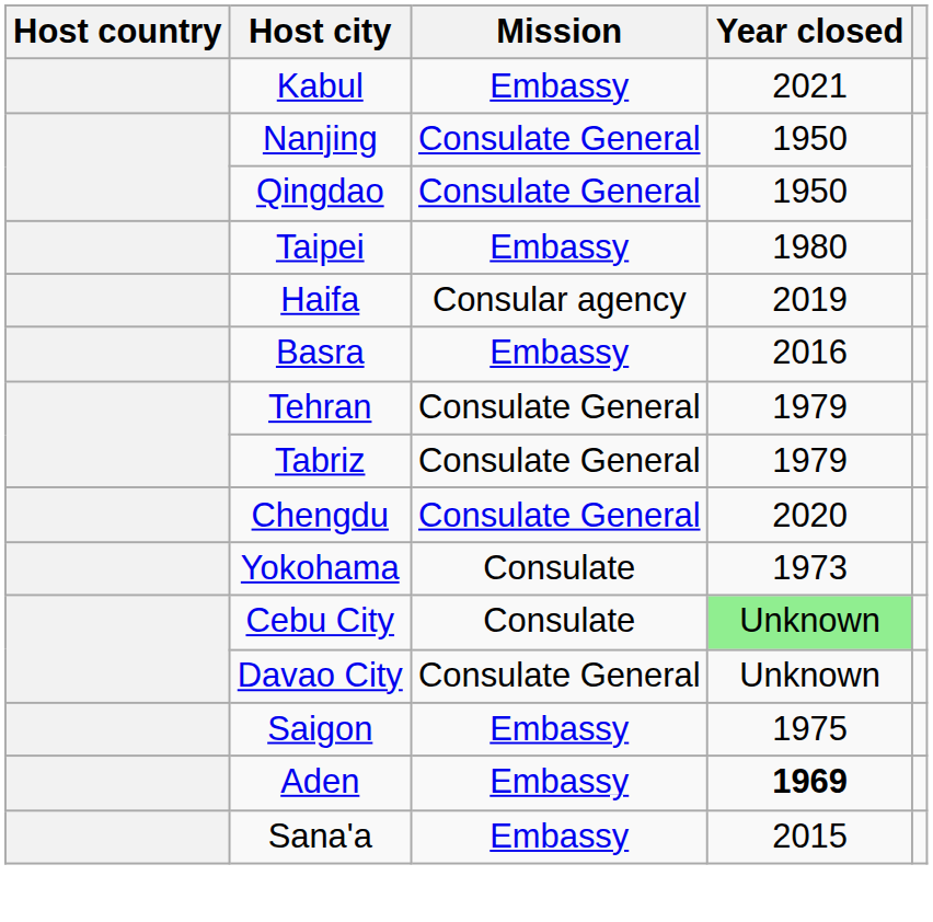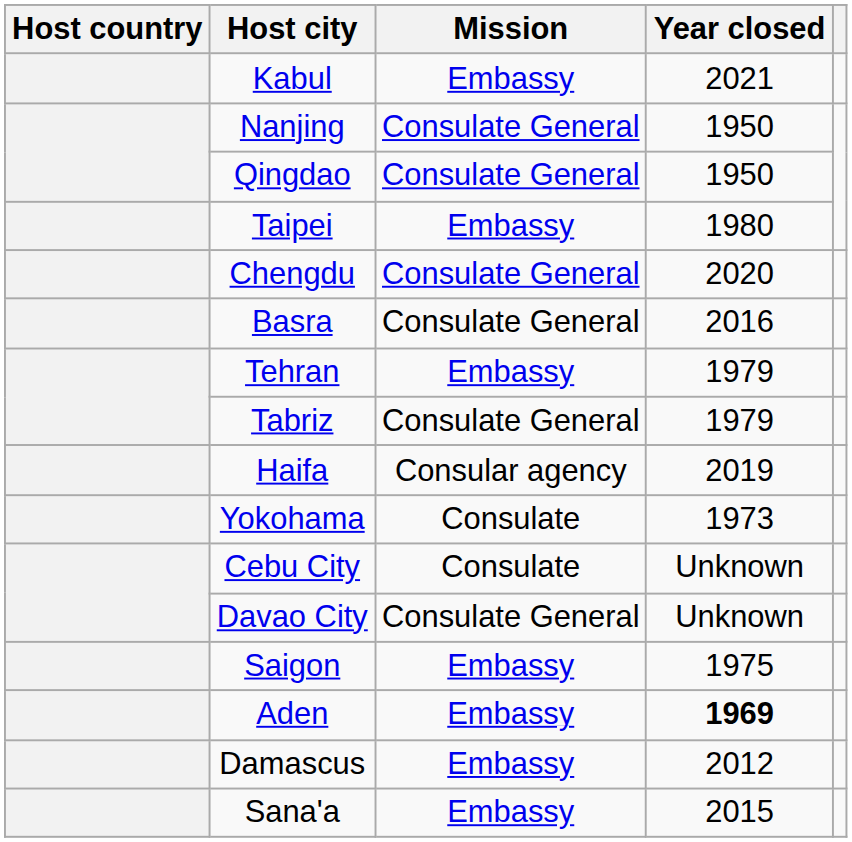rows swapped: Chengdu <-> Haifa
Basra | Mission: Embassy -> Consulate General
Tehran | Mission: Consulate General -> Embassy
Cebu City | Year closed: lightgreen background -> no background
+ row: Damascus | Embassy | 2012
